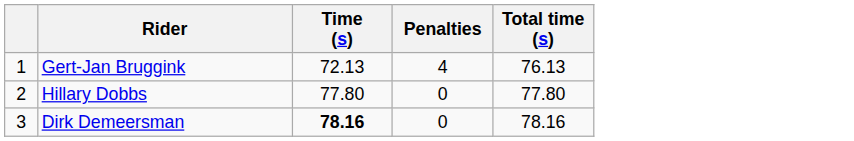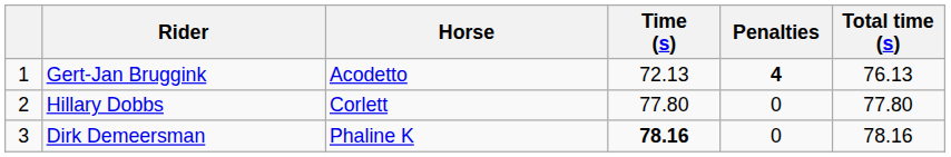+ column: Horse | Acodetto | Corlett | Phaline K
Gert-Jan Bruggink | Penalties: normal -> bold
